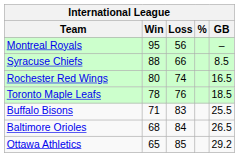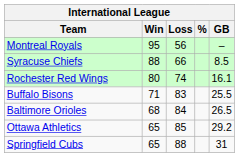Rochester Red Wings | GB: 16.5 -> 16.1
- row: Toronto Maple Leafs | 78 | 76 | 18.5
+ row: Springfield Cubs | 65 | 88 | 31
